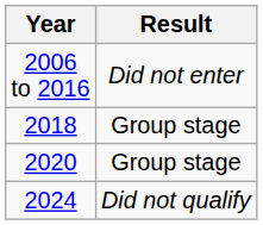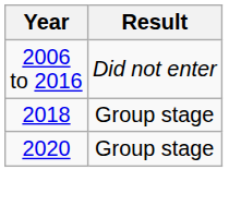- row: 2024 | Did not qualify
